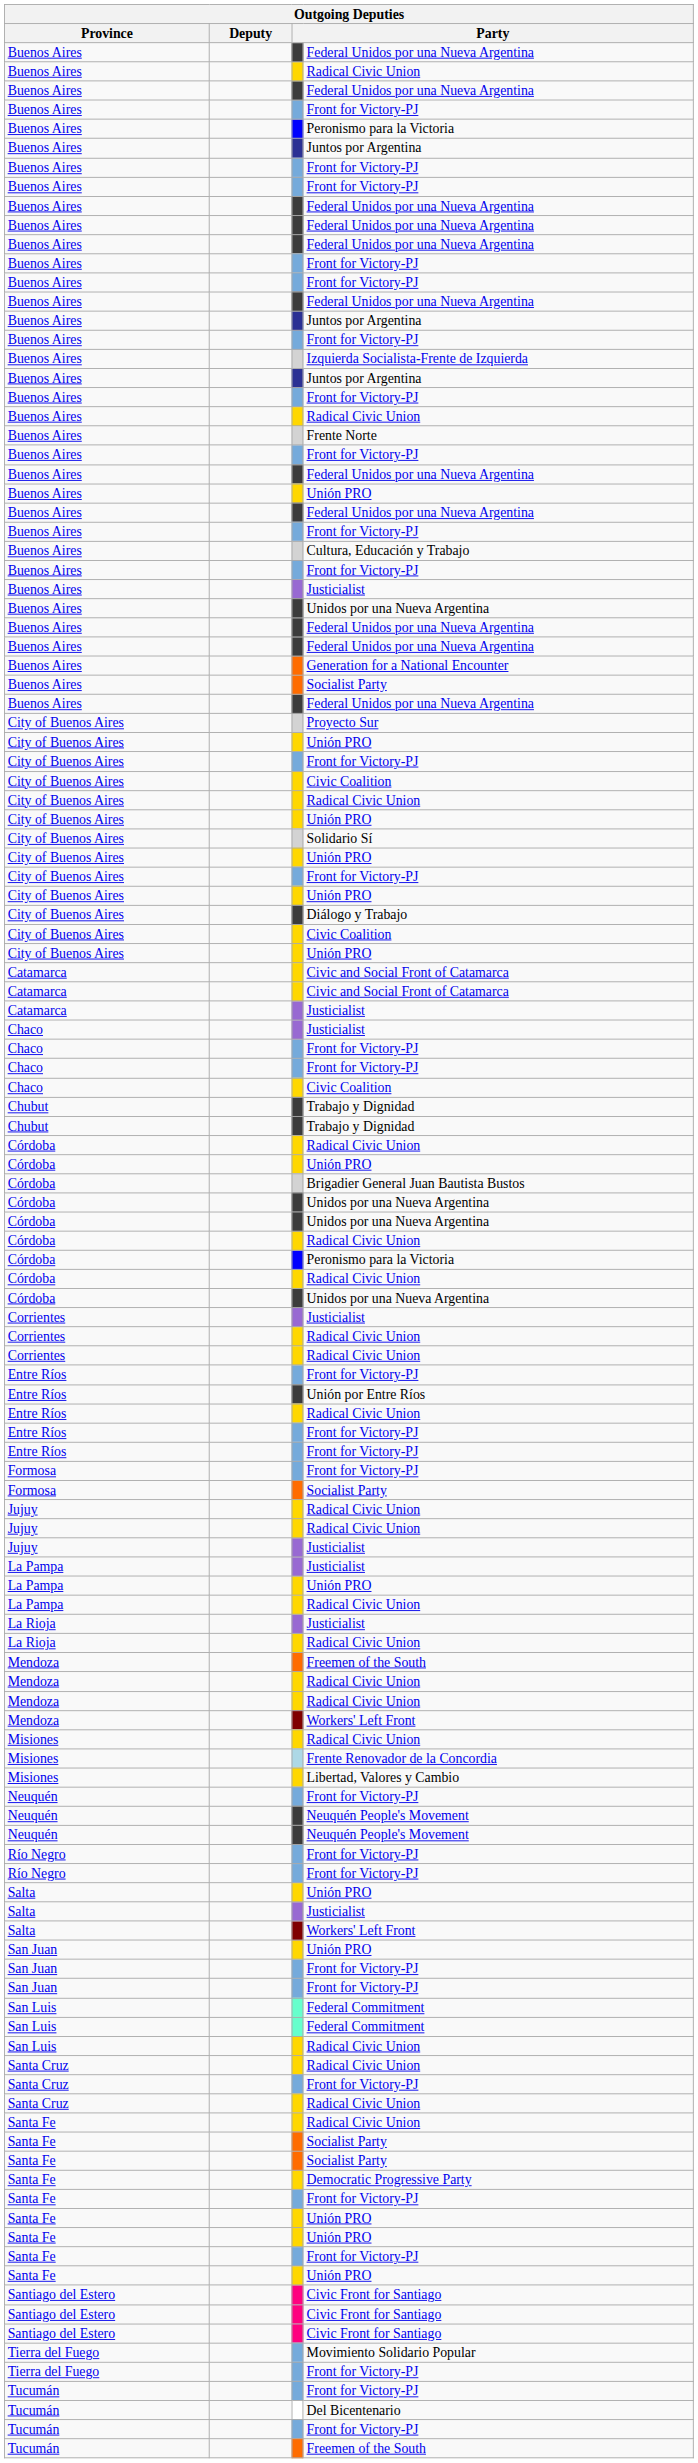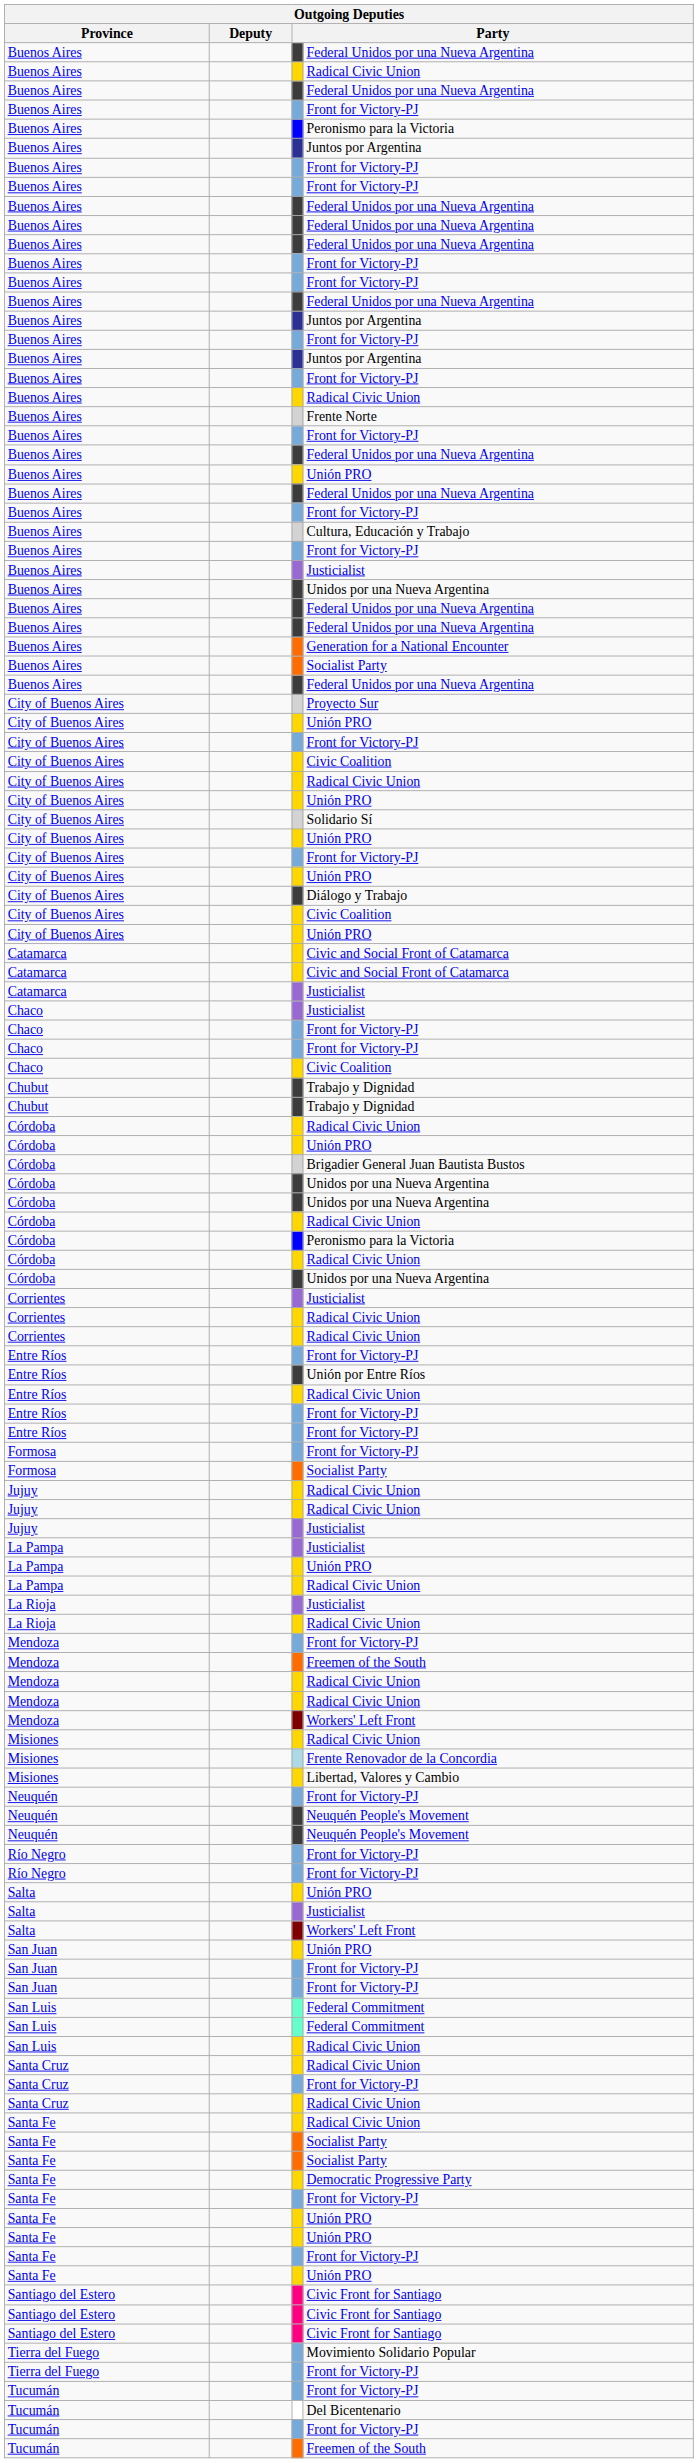- row: Buenos Aires | Izquierda Socialista-Frente de Izquierda
+ row: Mendoza | Front for Victory-PJ
